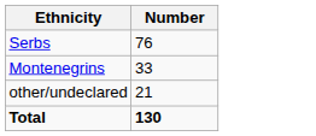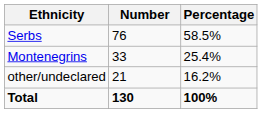+ column: Percentage | 58.5% | 25.4% | 16.2% | 100%
